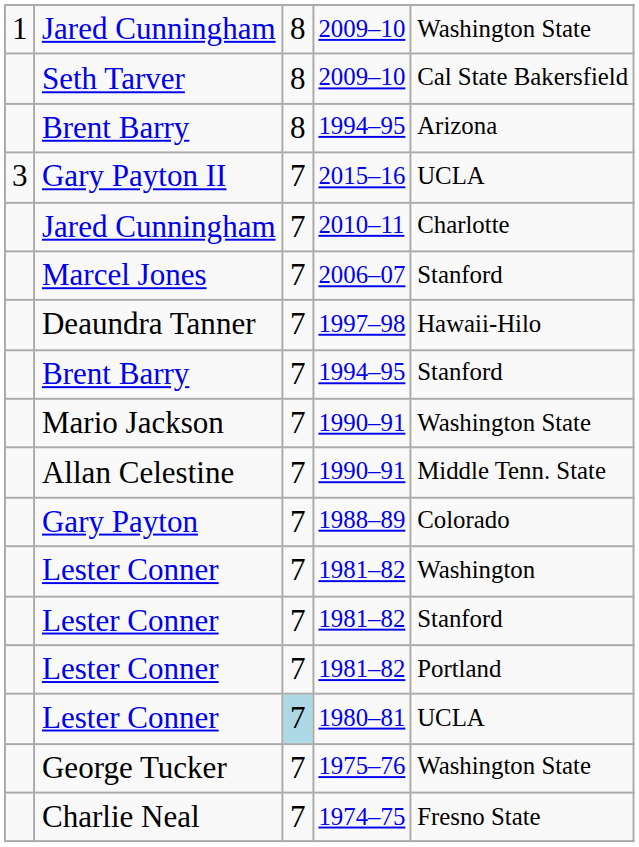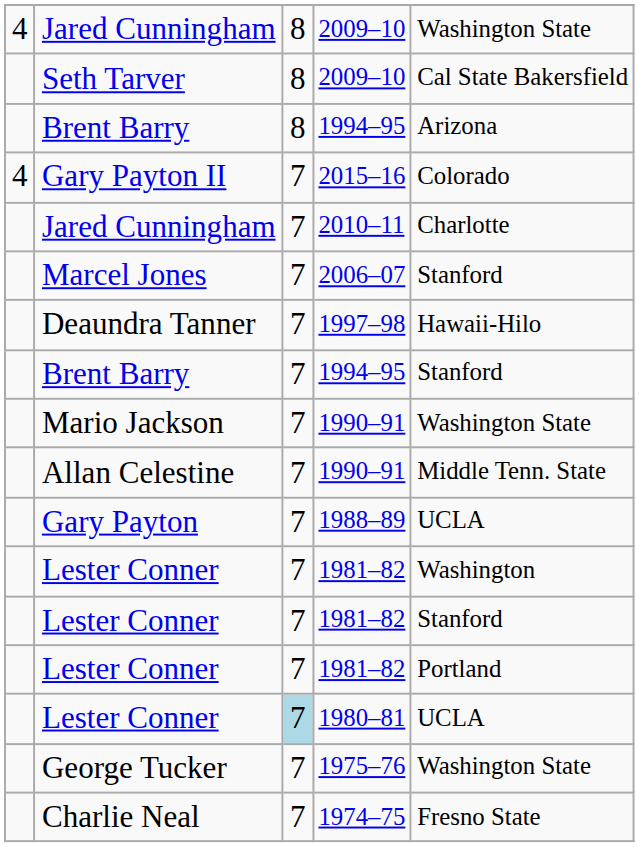Jared Cunningham / 2009–10 | column 1: 1 -> 4
Gary Payton II | column 1: 3 -> 4
Gary Payton II | column 5: UCLA -> Colorado
Gary Payton | column 5: Colorado -> UCLA
